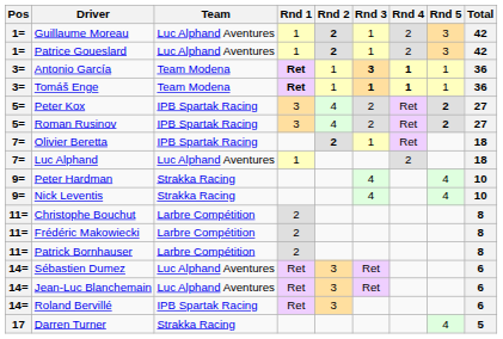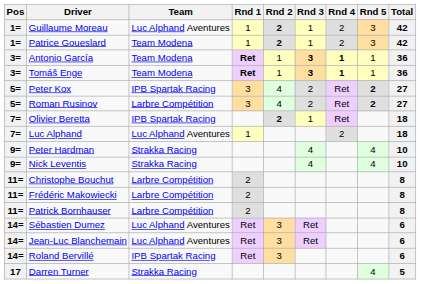Patrice Goueslard | Team: Luc Alphand Aventures -> Team Modena
Tomáš Enge | Rnd 3: 1 -> 3
Roman Rusinov | Team: IPB Spartak Racing -> Larbre Compétition
